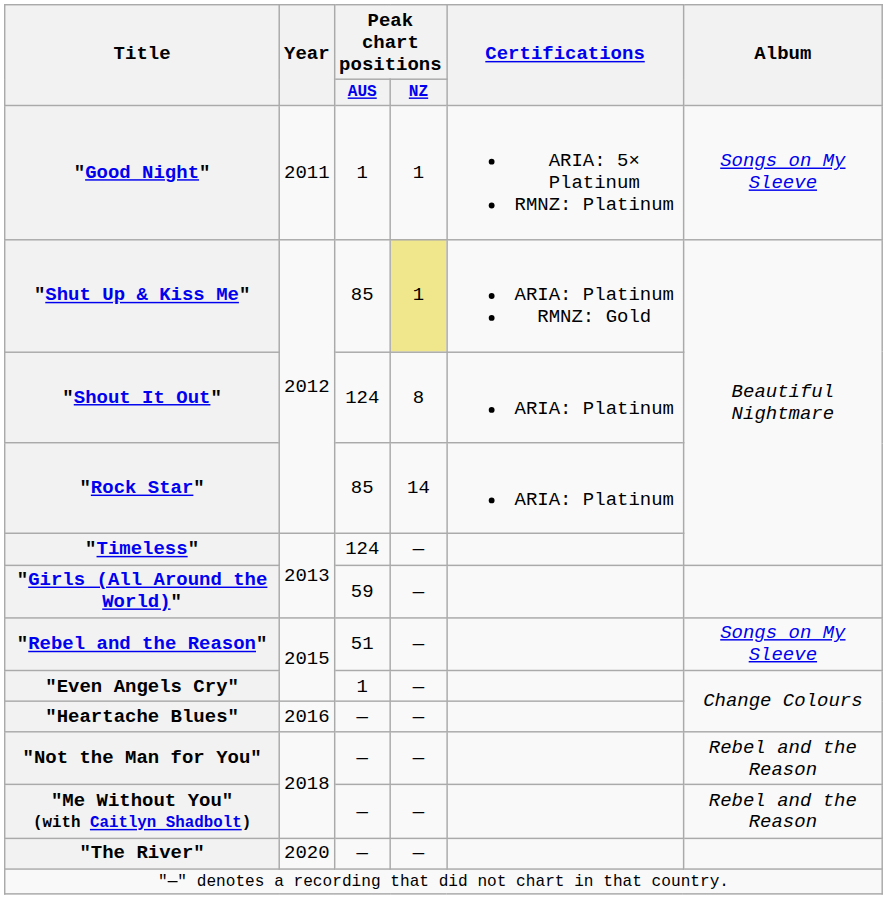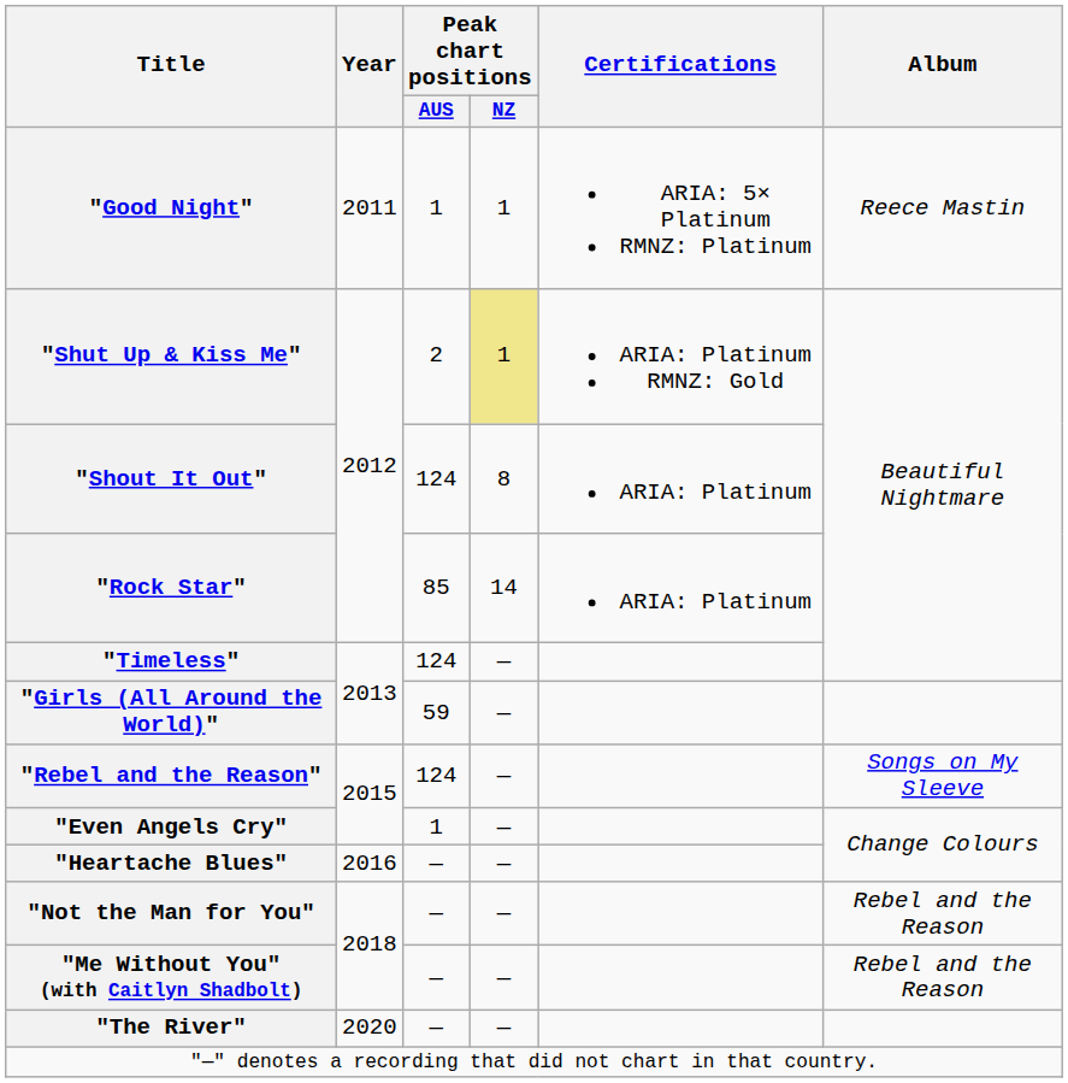"Good Night" | Album: Songs on My Sleeve -> Reece Mastin
"Shut Up & Kiss Me" | Peak chart positions / AUS: 85 -> 2
"Rebel and the Reason" | Peak chart positions / AUS: 51 -> 124
